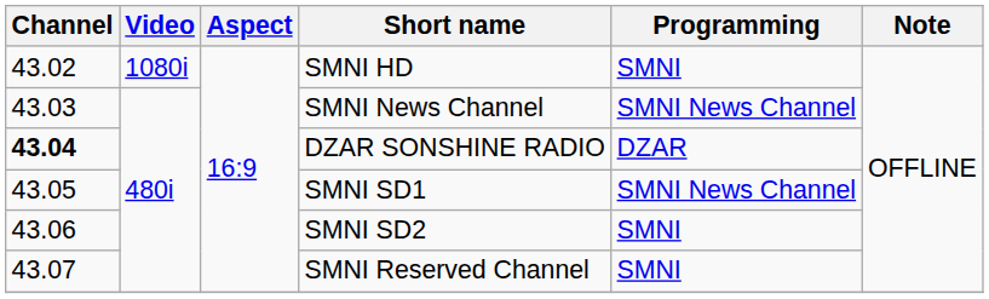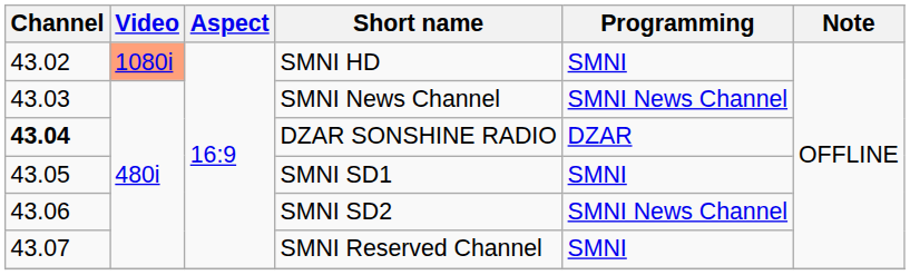SMNI HD | Video: no background -> lightsalmon background
SMNI SD1 | Programming: SMNI News Channel -> SMNI
SMNI SD2 | Programming: SMNI -> SMNI News Channel
